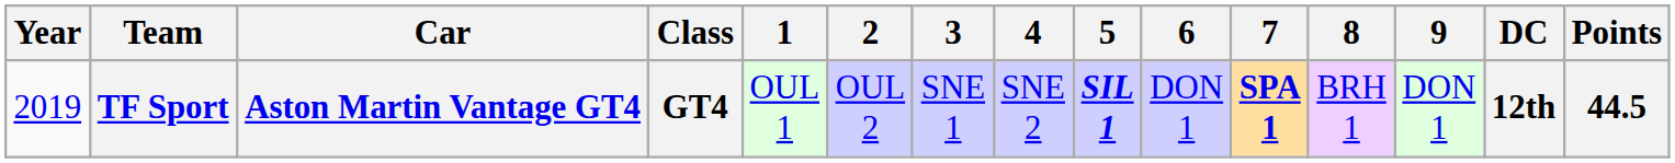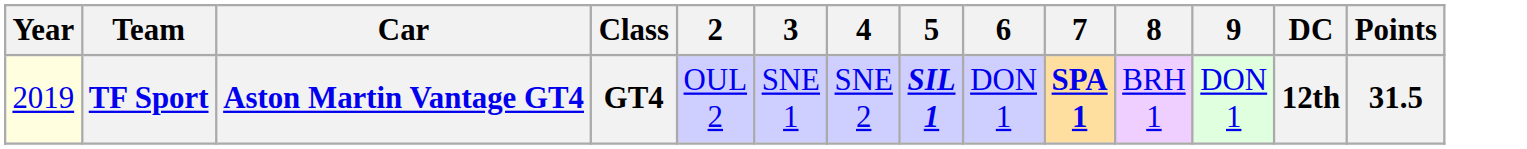- column: 1 | OUL 1
TF Sport | Year: no background -> lightyellow background
TF Sport | Points: 44.5 -> 31.5
